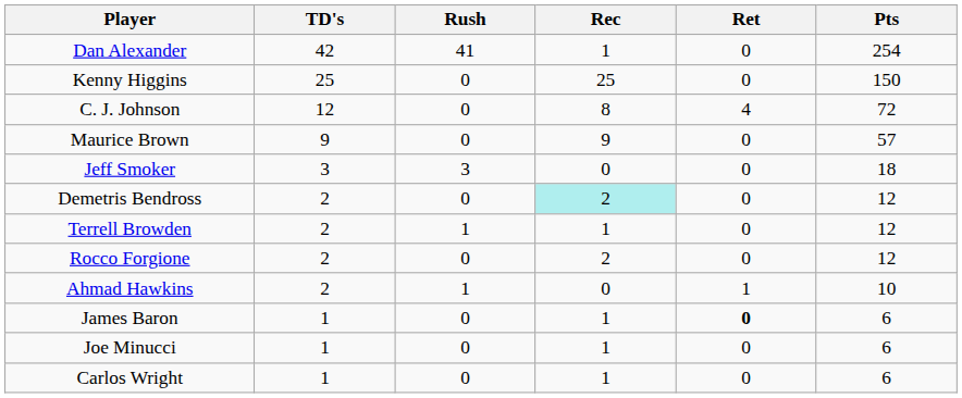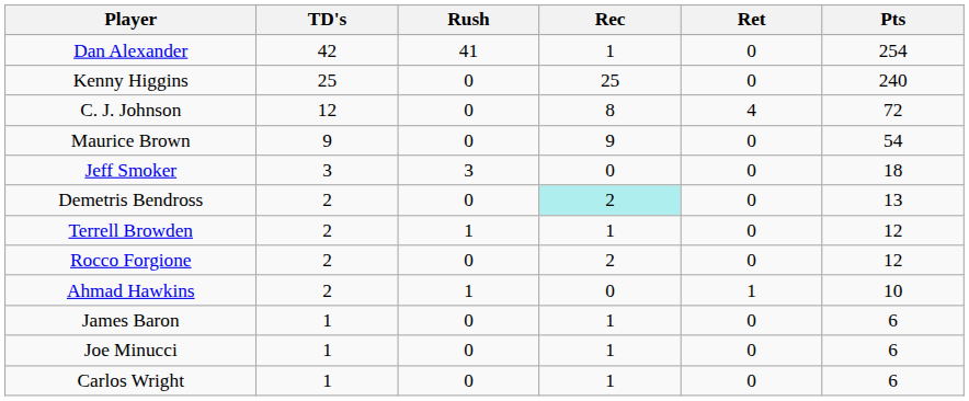Kenny Higgins | Pts: 150 -> 240
Maurice Brown | Pts: 57 -> 54
Demetris Bendross | Pts: 12 -> 13
James Baron | Ret: bold -> normal
